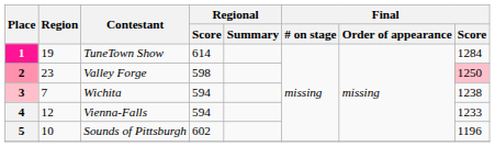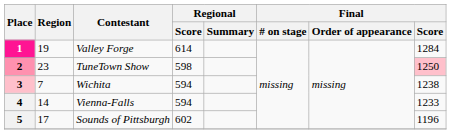1 | Contestant: TuneTown Show -> Valley Forge
2 | Contestant: Valley Forge -> TuneTown Show
4 | Region: 12 -> 14
5 | Region: 10 -> 17
